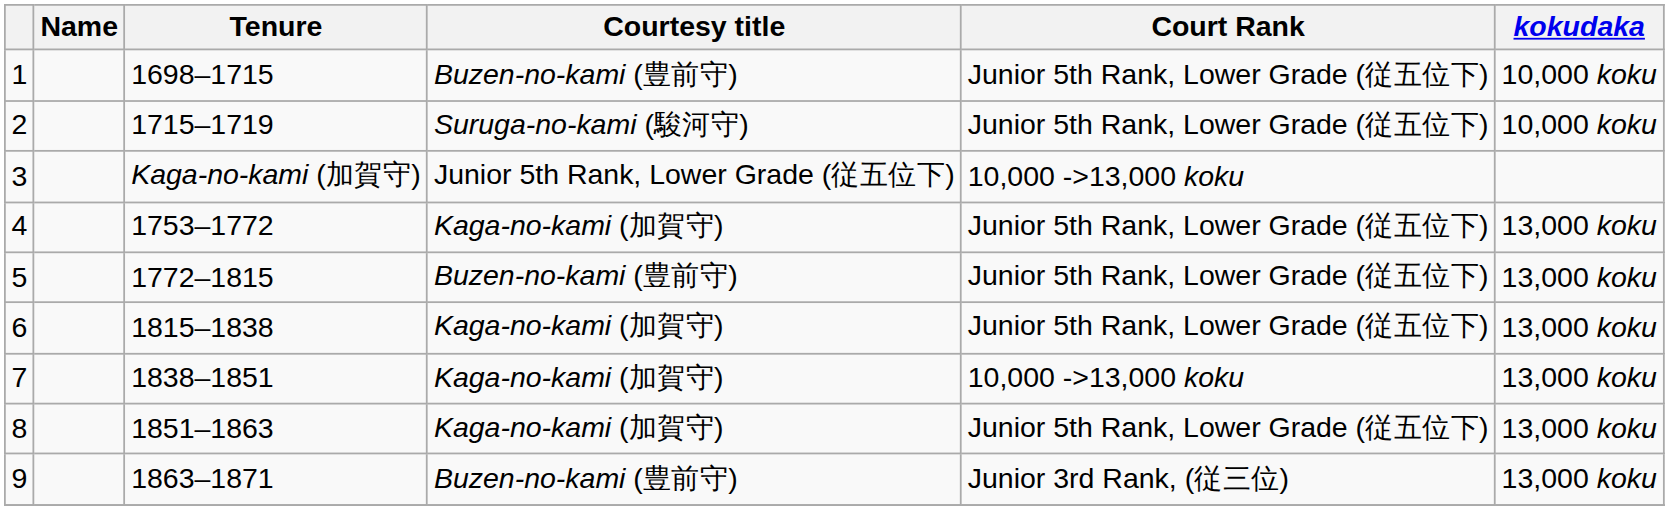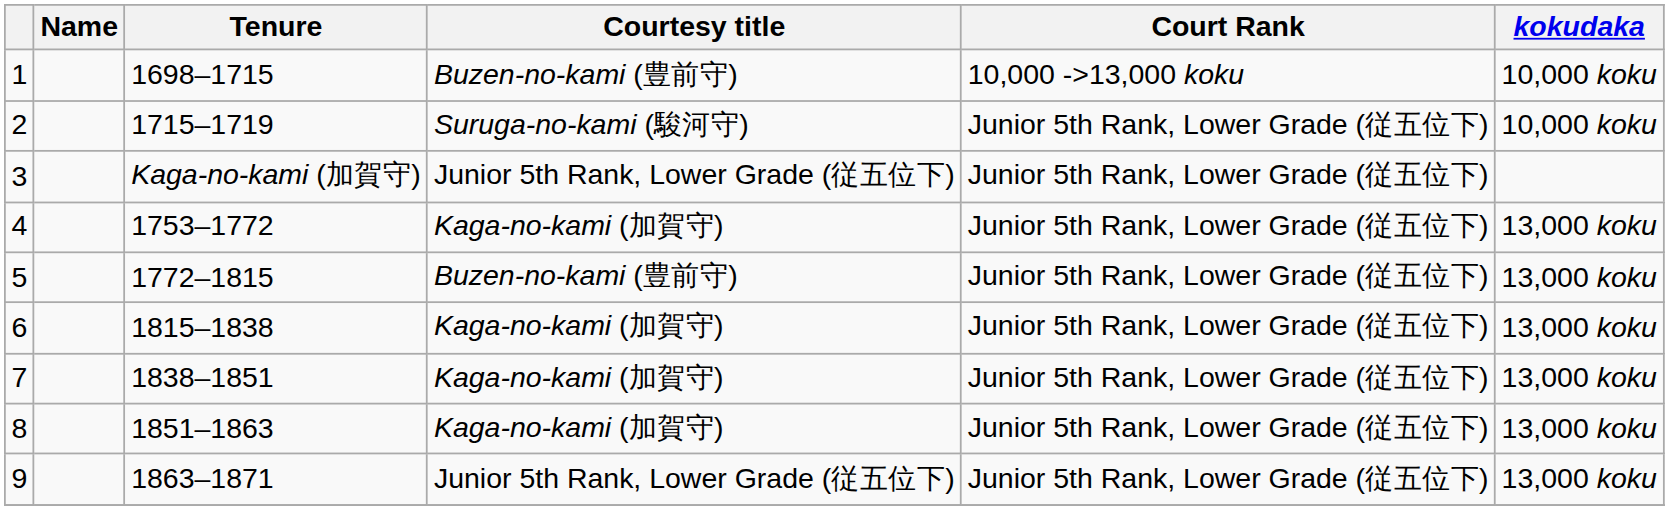1 | Court Rank: Junior 5th Rank, Lower Grade (従五位下) -> 10,000 ->13,000 koku
3 | Court Rank: 10,000 ->13,000 koku -> Junior 5th Rank, Lower Grade (従五位下)
7 | Court Rank: 10,000 ->13,000 koku -> Junior 5th Rank, Lower Grade (従五位下)
9 | Courtesy title: Buzen-no-kami (豊前守) -> Junior 5th Rank, Lower Grade (従五位下)
9 | Court Rank: Junior 3rd Rank, (従三位) -> Junior 5th Rank, Lower Grade (従五位下)
